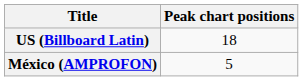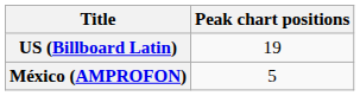US (Billboard Latin) | Peak chart positions: 18 -> 19
